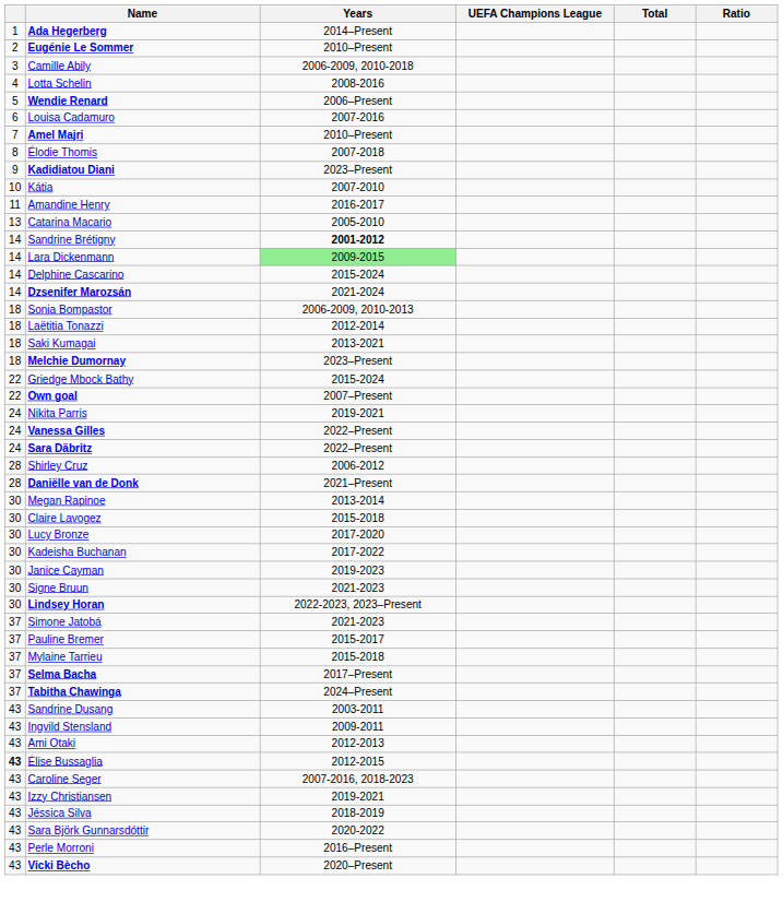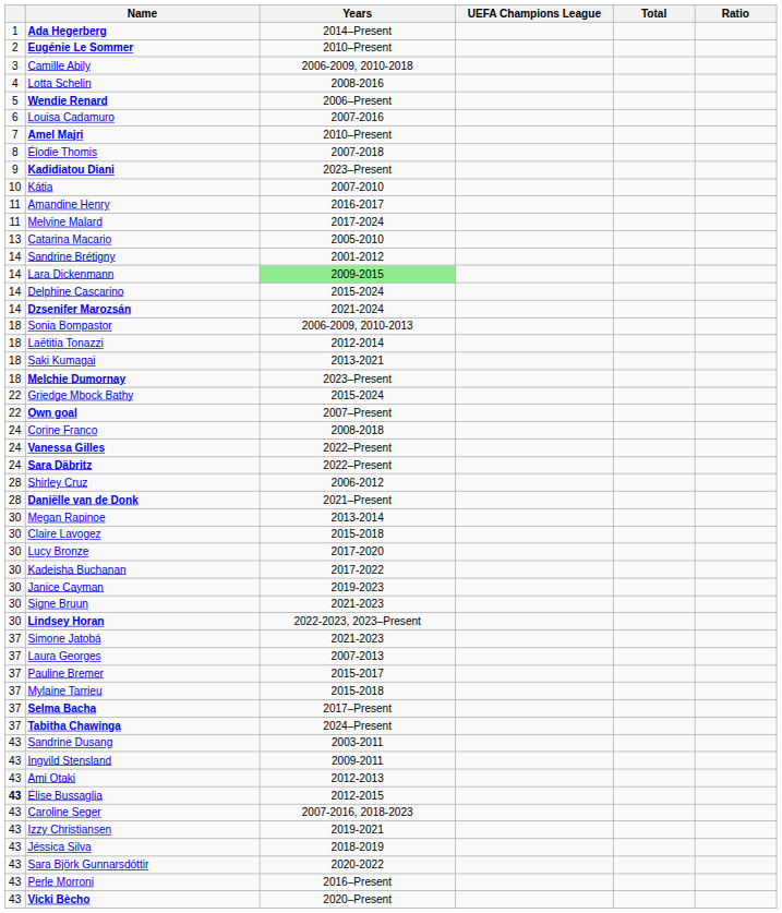+ row: 11 | Melvine Malard | 2017-2024
Sandrine Brétigny | Years: bold -> normal
+ row: 24 | Corine Franco | 2008-2018
- row: 24 | Nikita Parris | 2019-2021
+ row: 37 | Laura Georges | 2007-2013
